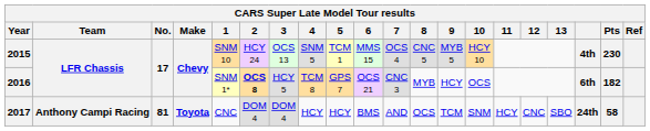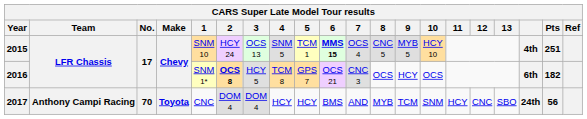2015 | 6: normal -> bold
2015 | Pts: 230 -> 251
2016 | 8: MYB -> OCS
2017 | No.: 81 -> 70
2017 | 8: OCS -> MYB
2017 | Pts: 58 -> 56
